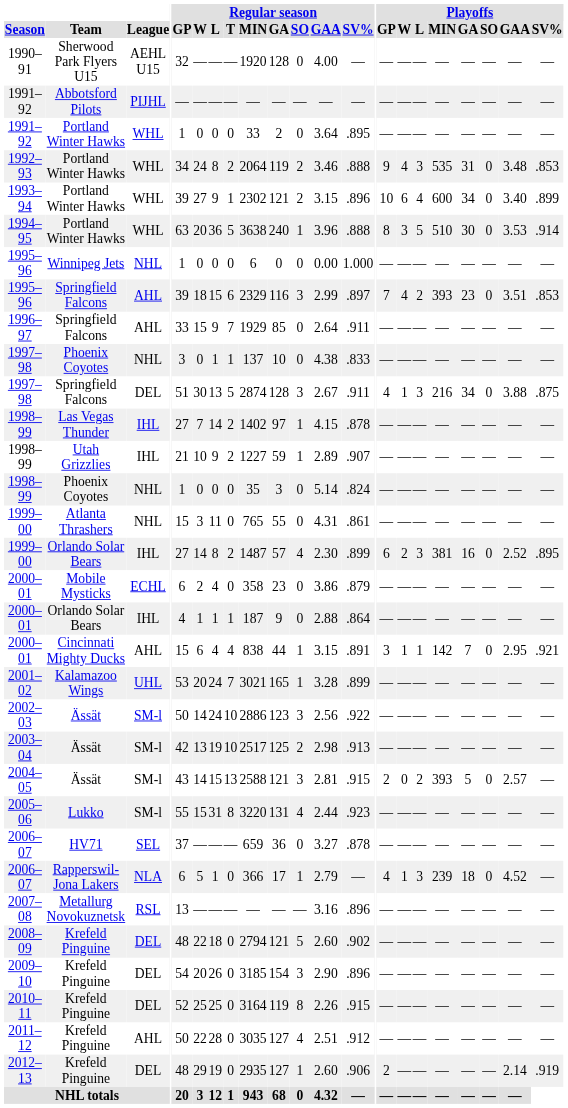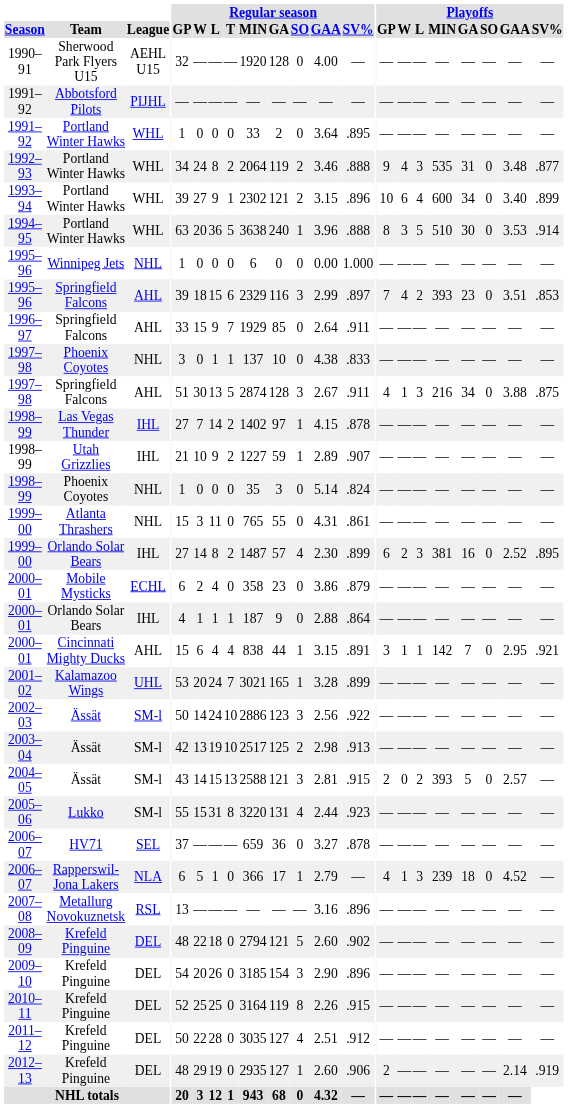1992–93 | Playoffs / SV%: .853 -> .877
1997–98 / Springfield Falcons | League: DEL -> AHL
2011–12 | League: AHL -> DEL
